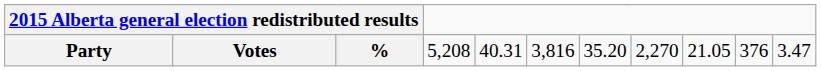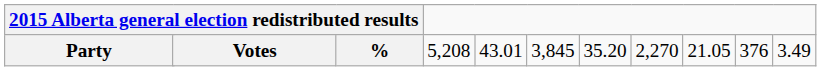Party | column 6: 40.31 -> 43.01
Party | column 7: 3,816 -> 3,845
Party | column 12: 3.47 -> 3.49
